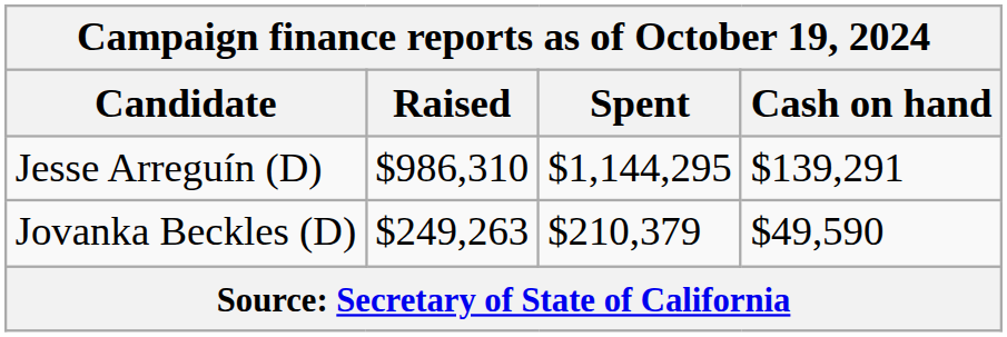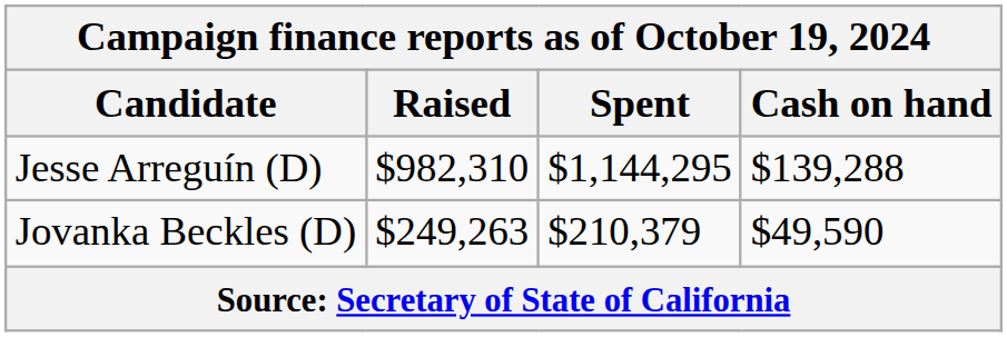Jesse Arreguín (D) | Raised: $986,310 -> $982,310
Jesse Arreguín (D) | Cash on hand: $139,291 -> $139,288
